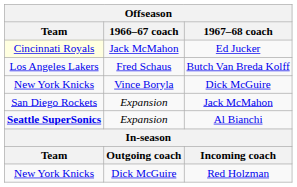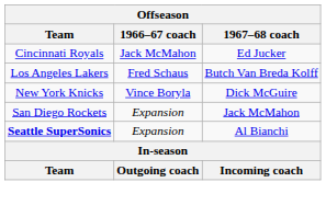Ed Jucker | Team: lightyellow background -> no background
- row: New York Knicks | Dick McGuire | Red Holzman
